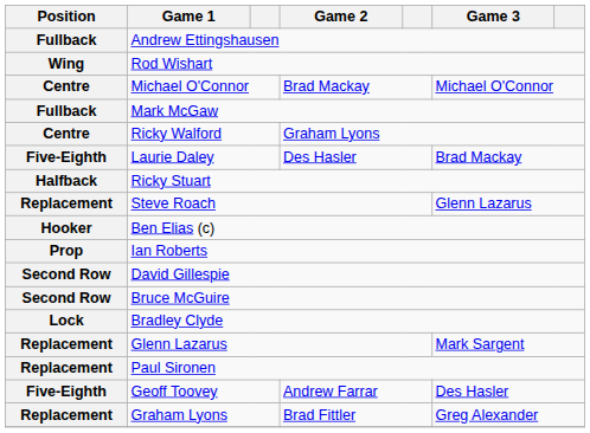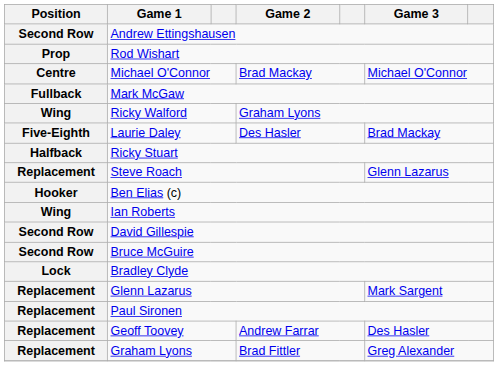Andrew Ettingshausen | Position: Fullback -> Second Row
Rod Wishart | Position: Wing -> Prop
Ricky Walford | Position: Centre -> Wing
Ian Roberts | Position: Prop -> Wing
Geoff Toovey | Position: Five-Eighth -> Replacement
